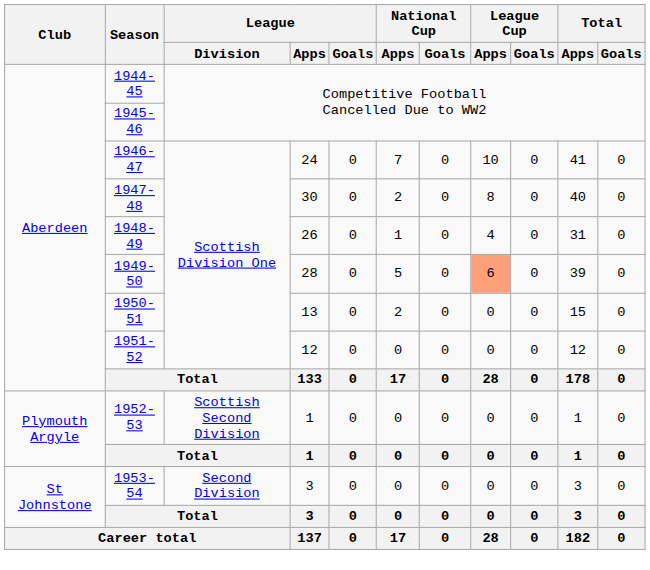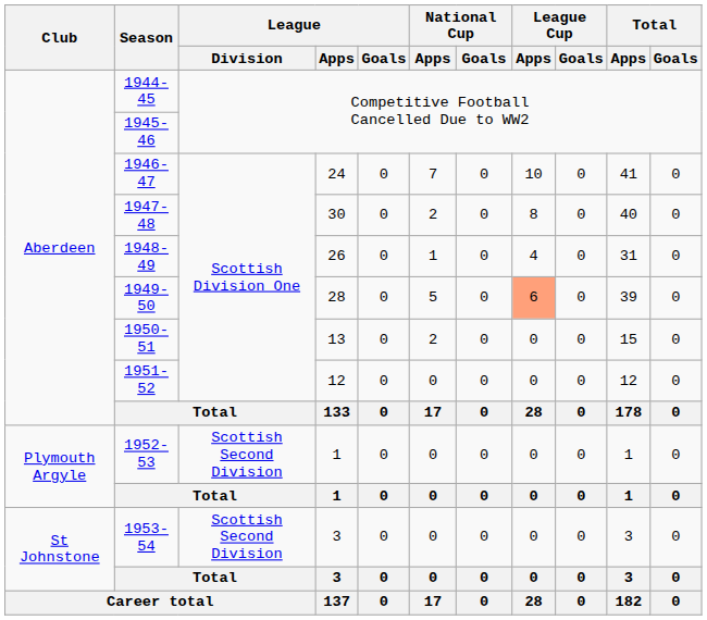1953-54 | League / Division: Second Division -> Scottish Second Division
